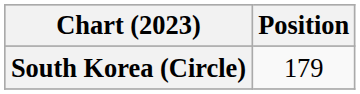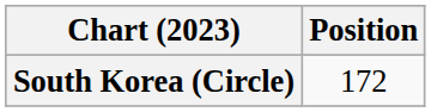South Korea (Circle) | Position: 179 -> 172
